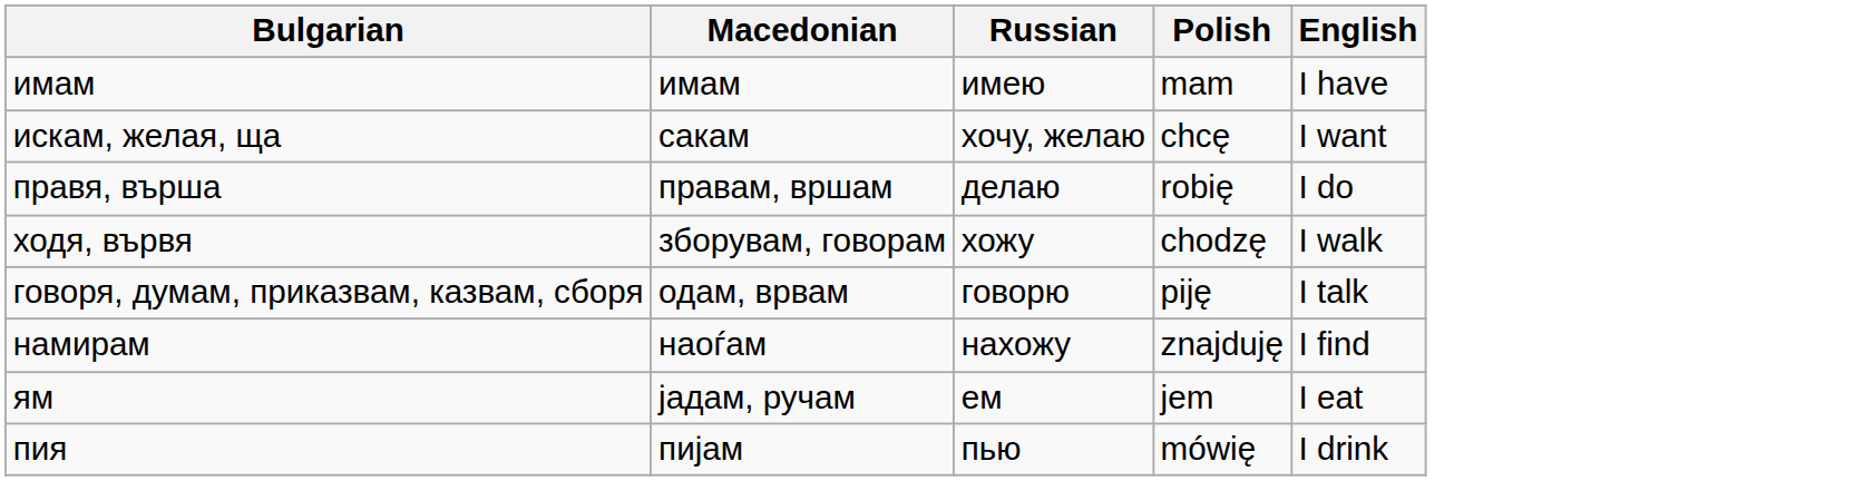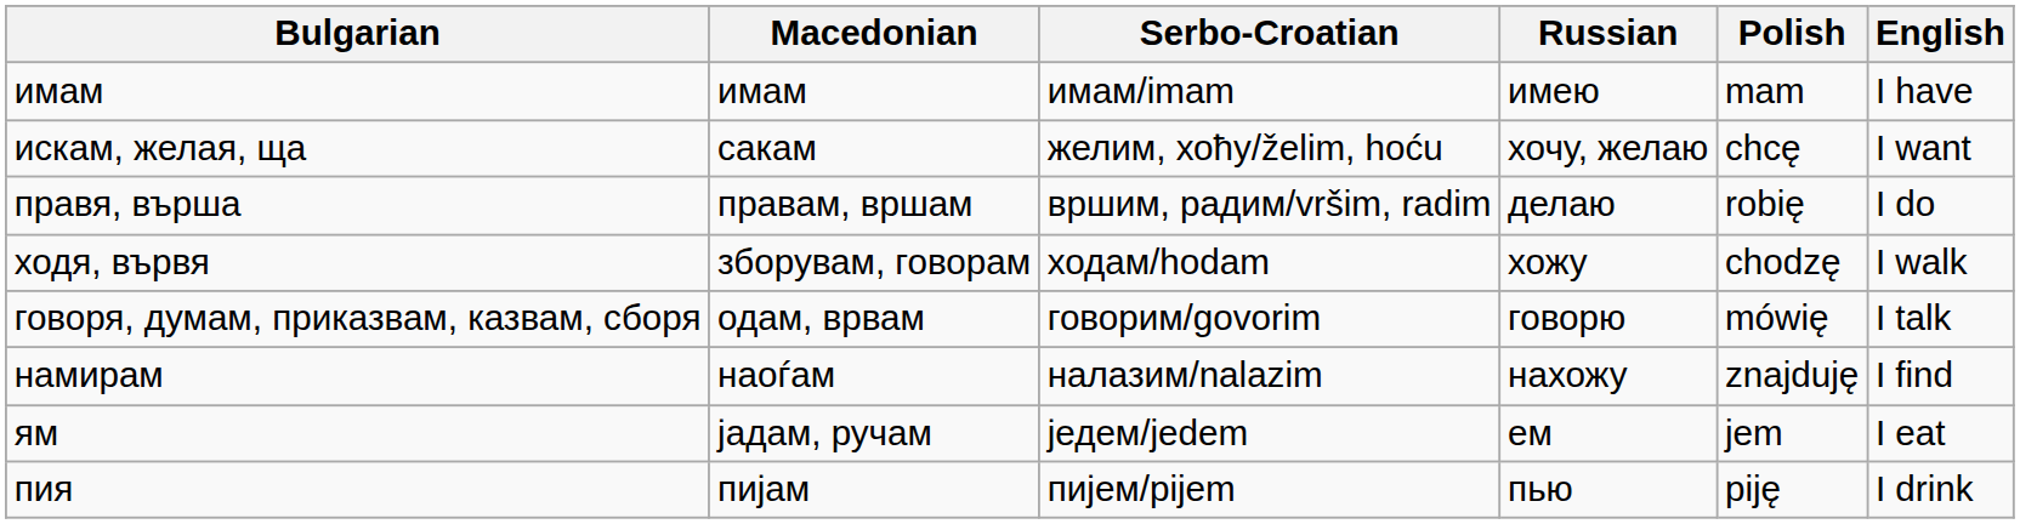+ column: Serbо-Croatian | имам/imam | желим, хоћу/želim, hoću | вршим, радим/vršim, radim | ходам/hodam | говорим/govorim | налазим/nalazim | једем/jedem | пијем/pijem
говоря, думам, приказвам, казвам, сборя | Polish: piję -> mówię
пия | Polish: mówię -> piję
